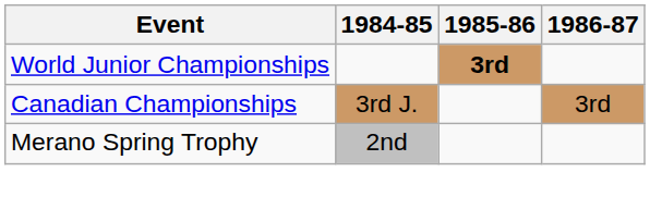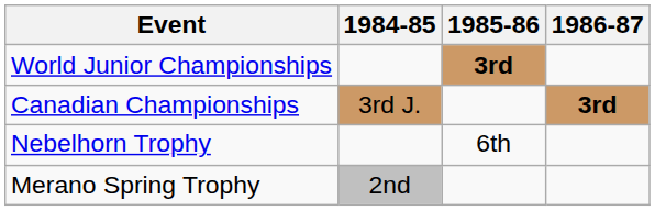Canadian Championships | 1986-87: normal -> bold
+ row: Nebelhorn Trophy | 6th
